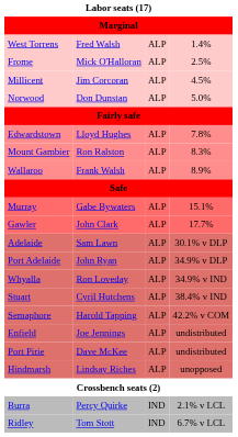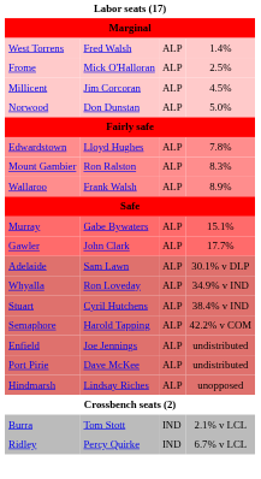- row: Port Adelaide | John Ryan | ALP | 34.9% v DLP
Burra | column 2: Percy Quirke -> Tom Stott
Ridley | column 2: Tom Stott -> Percy Quirke
